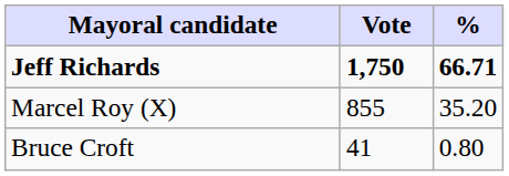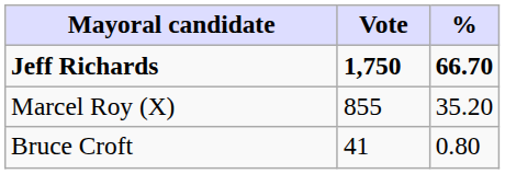Jeff Richards | %: 66.71 -> 66.70
